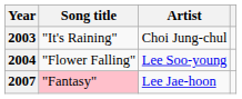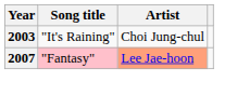- row: 2004 | "Flower Falling" | Lee Soo-young
2007 | Artist: no background -> lightsalmon background
